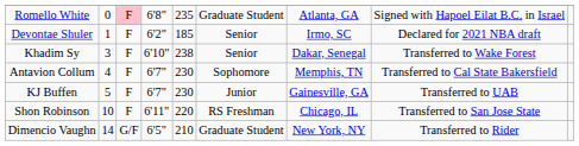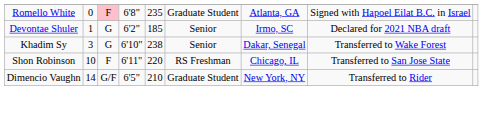Devontae Shuler | column 3: F -> G
Khadim Sy | column 3: F -> G
- row: Antavion Collum | 4 | F | 6'7" | 230 | Sophomore | Memphis, TN | Transferred to Cal State Bakersfield
- row: KJ Buffen | 5 | F | 6'7" | 230 | Junior | Gainesville, GA | Transferred to UAB
